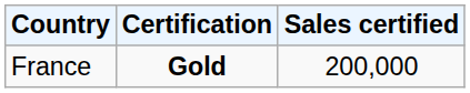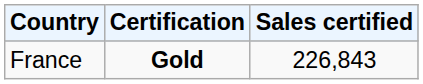France | Sales certified: 200,000 -> 226,843
